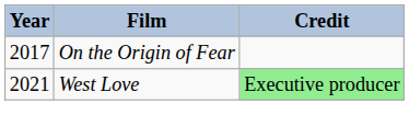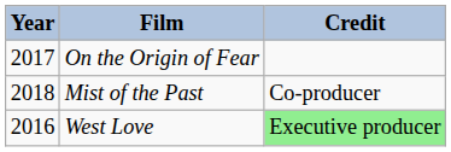+ row: 2018 | Mist of the Past | Co-producer
West Love | Year: 2021 -> 2016
